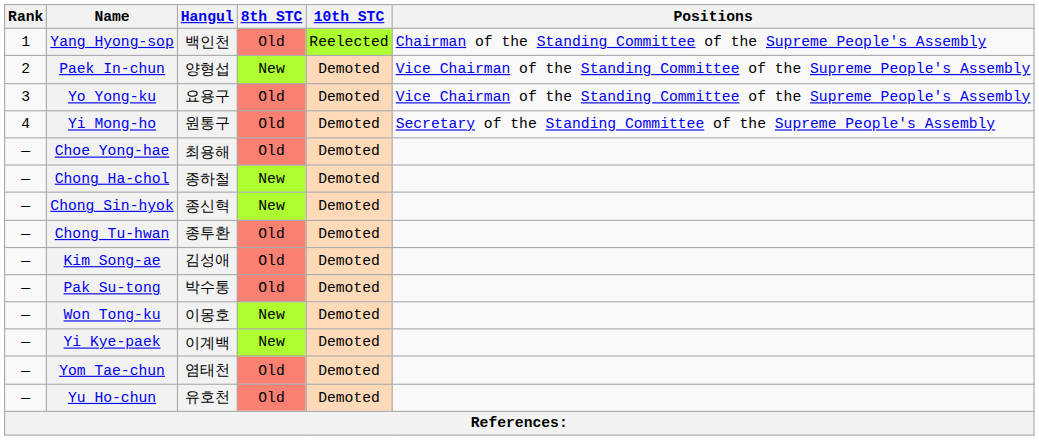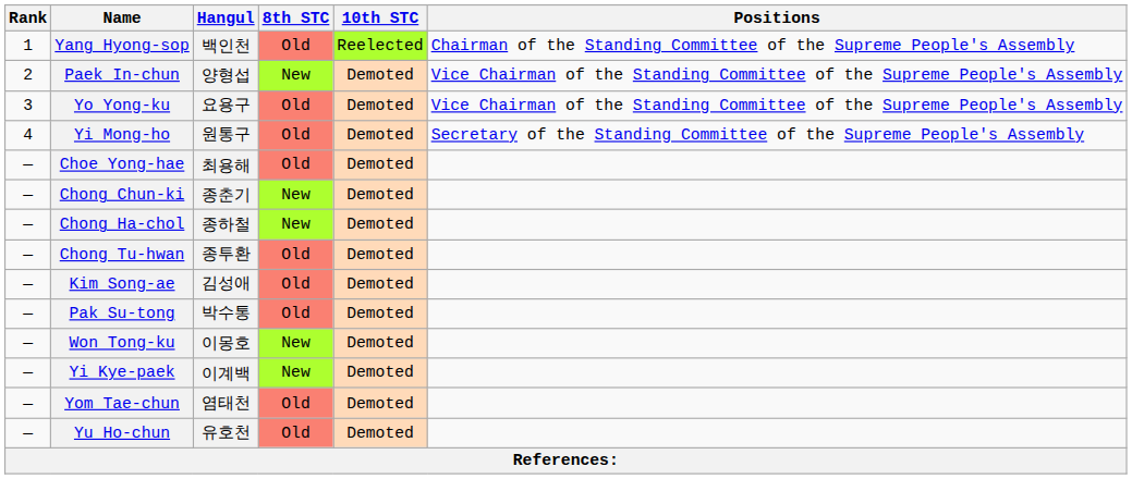+ row: — | Chong Chun-ki | 종춘기 | New | Demoted
- row: — | Chong Sin-hyok | 종신혁 | New | Demoted
